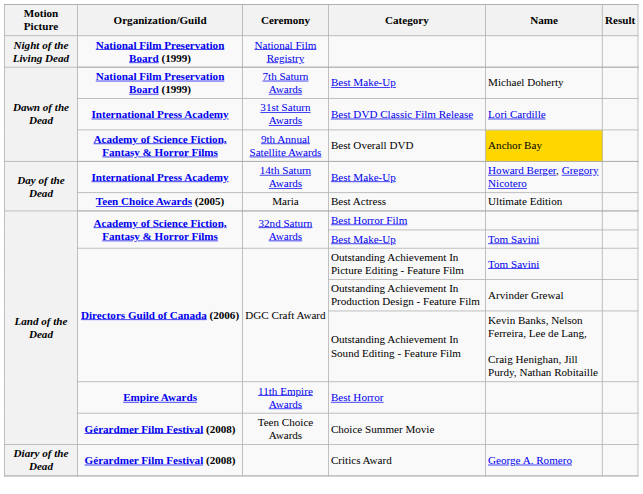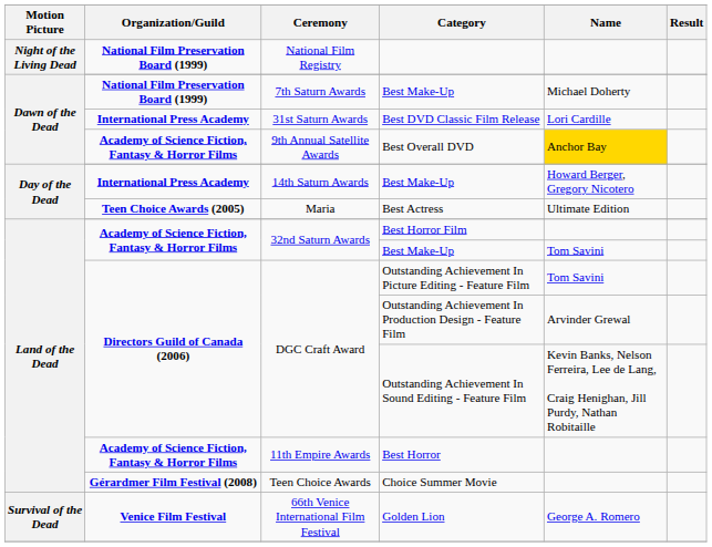Best Horror | Organization/Guild: Empire Awards -> Academy of Science Fiction, Fantasy & Horror Films
- row: Diary of the Dead | Gérardmer Film Festival (2008) | Critics Award | George A. Romero
+ row: Survival of the Dead | Venice Film Festival | 66th Venice International Film Festival | Golden Lion | George A. Romero
